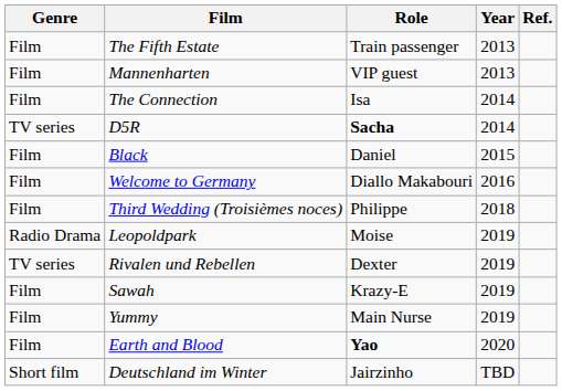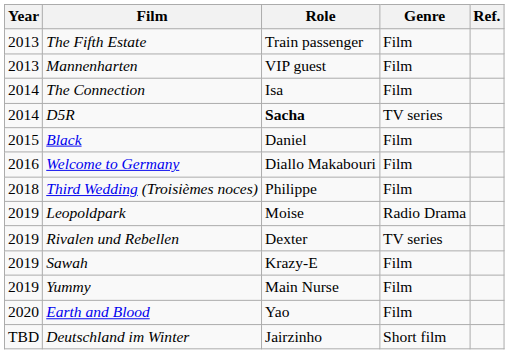columns swapped: Year <-> Genre
Earth and Blood | Role: bold -> normal
